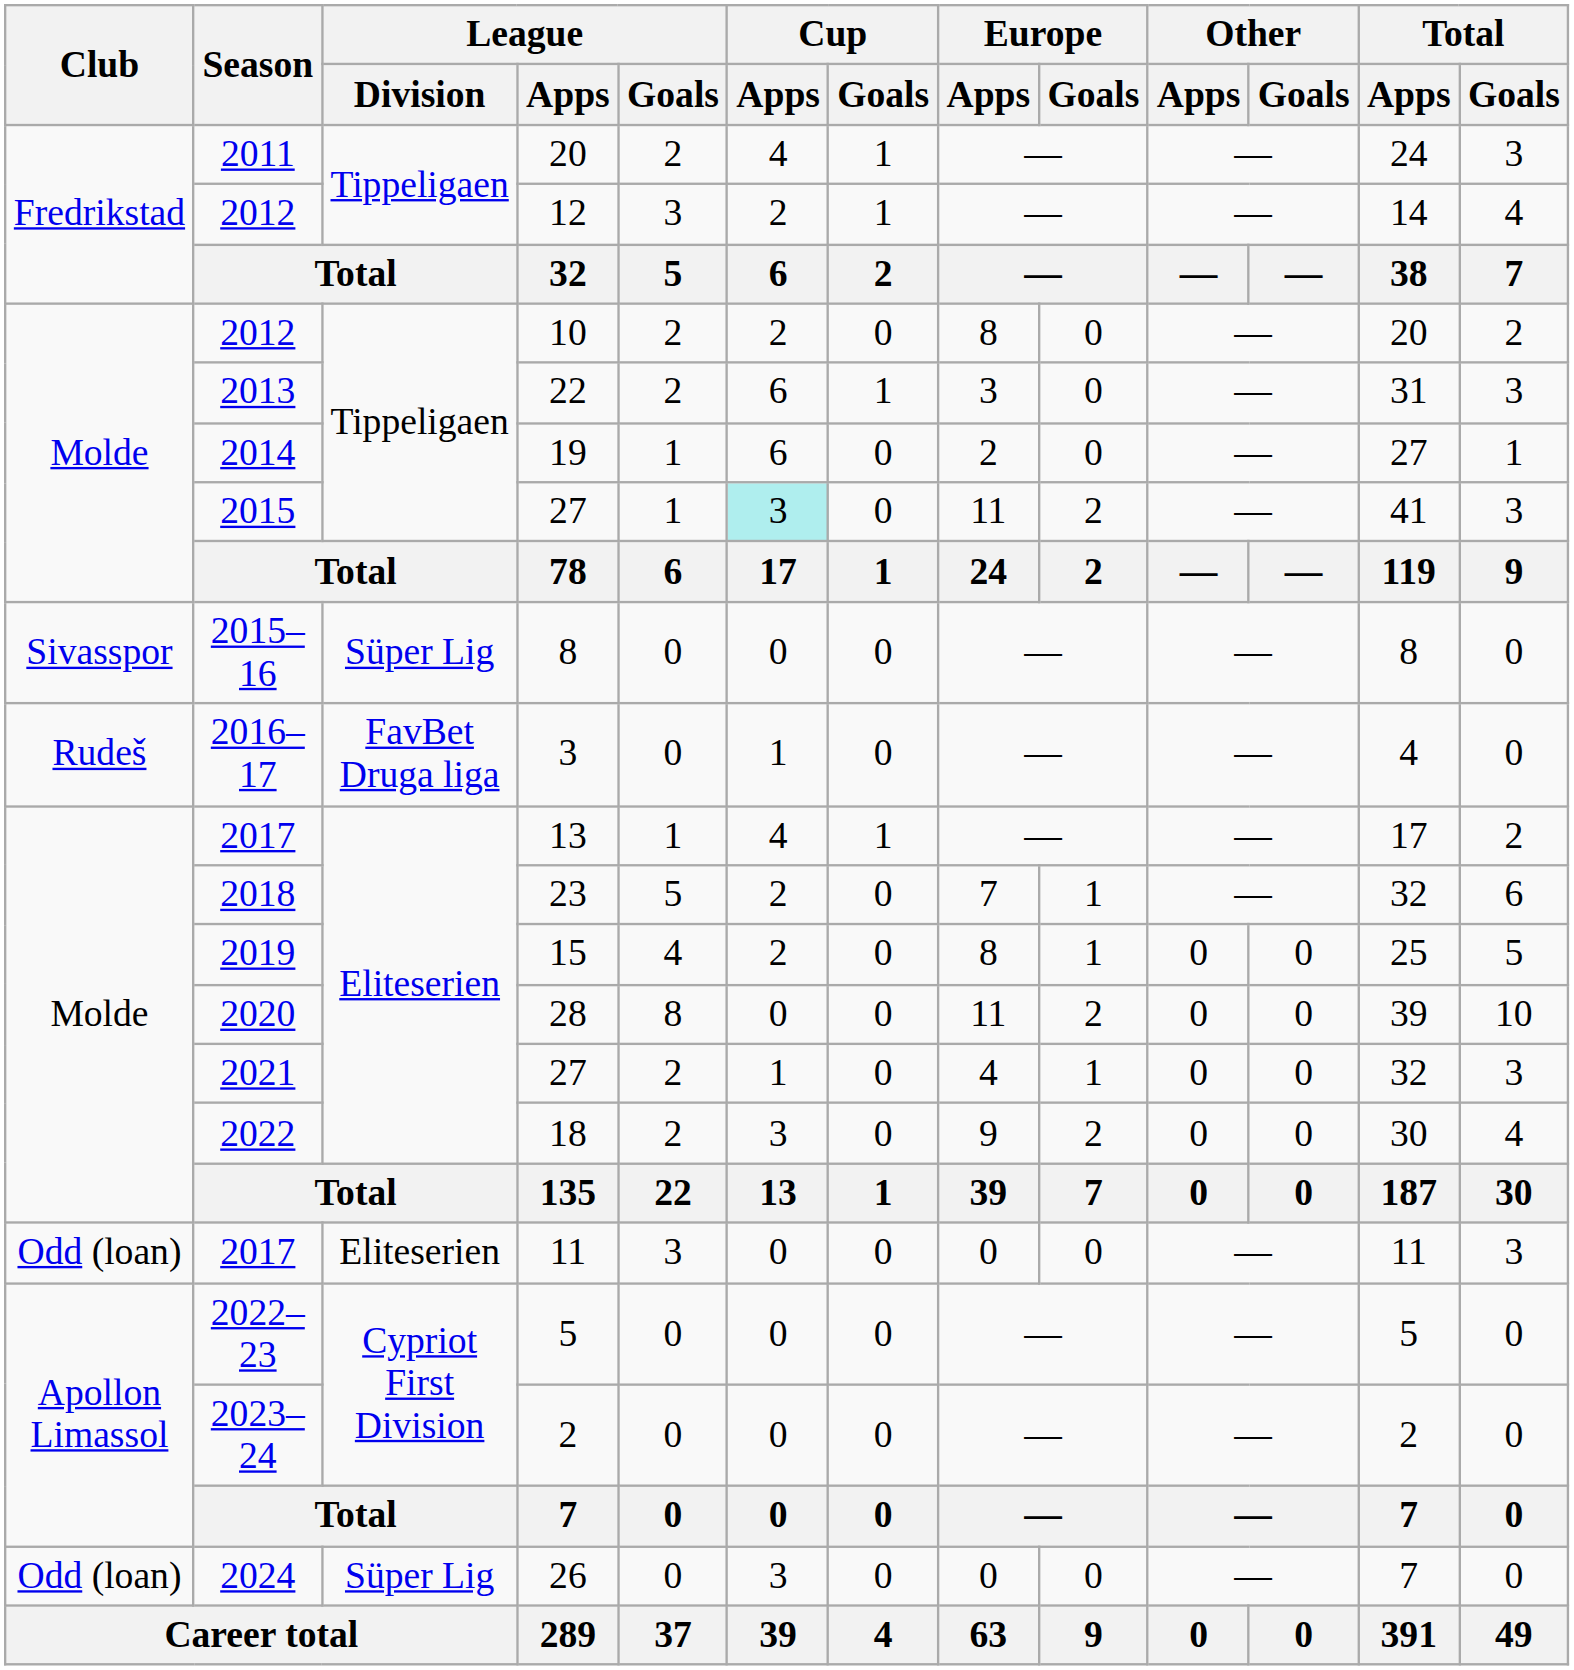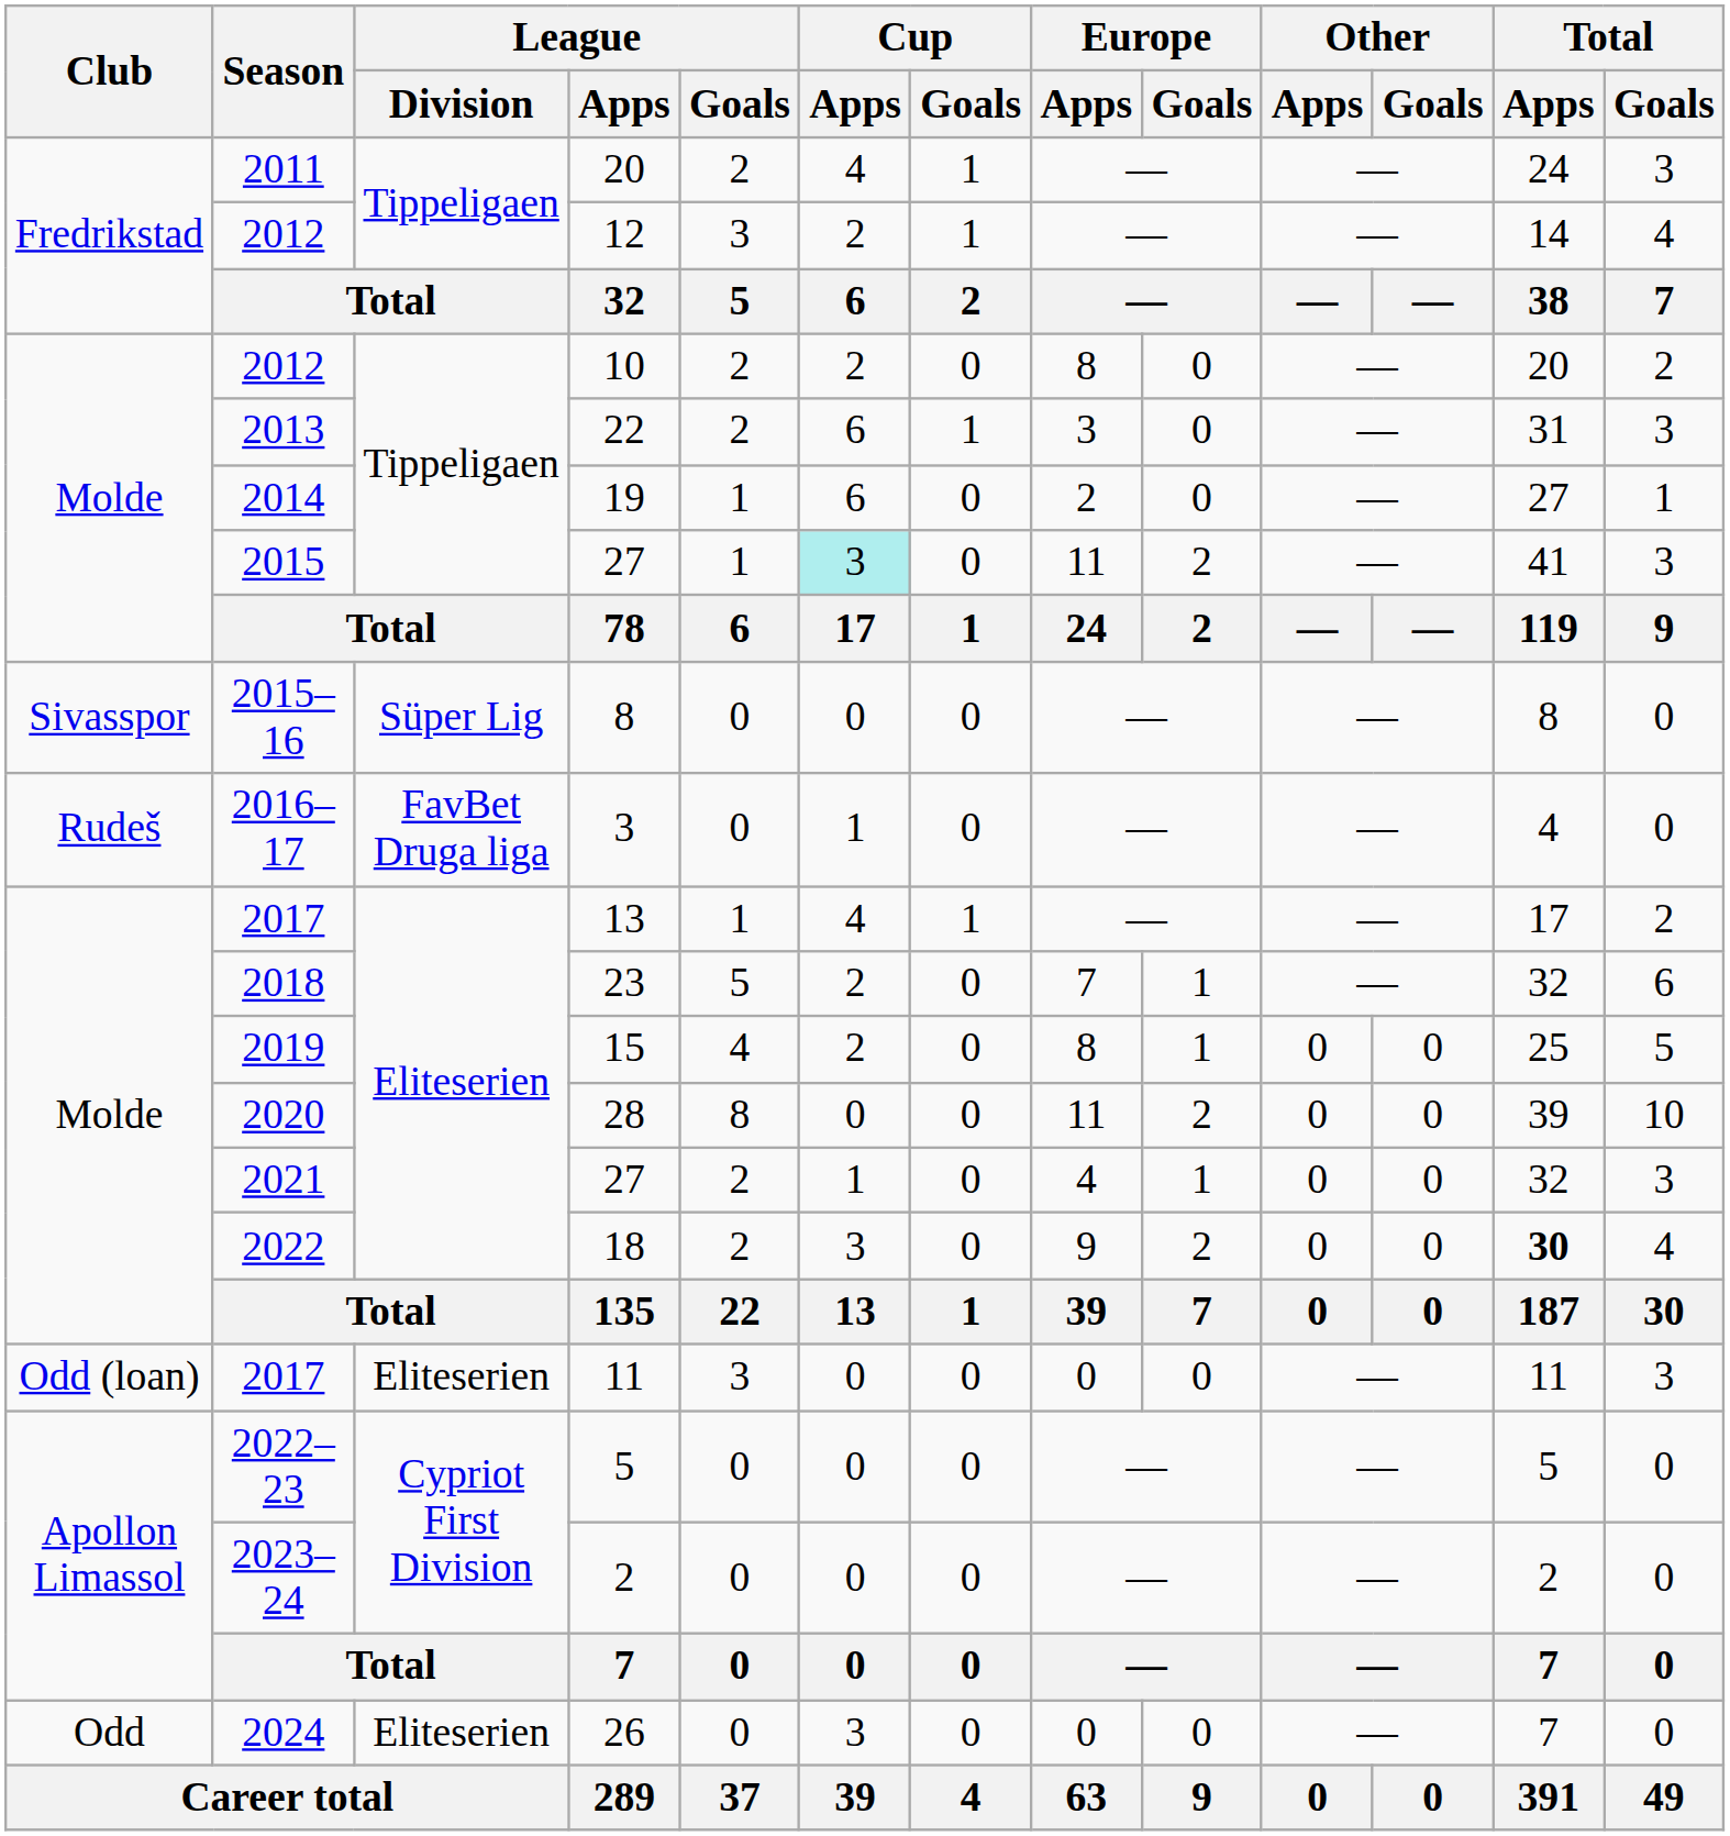18 | Total / Apps: normal -> bold
26 | Club: Odd (loan) -> Odd
26 | League / Division: Süper Lig -> Eliteserien
